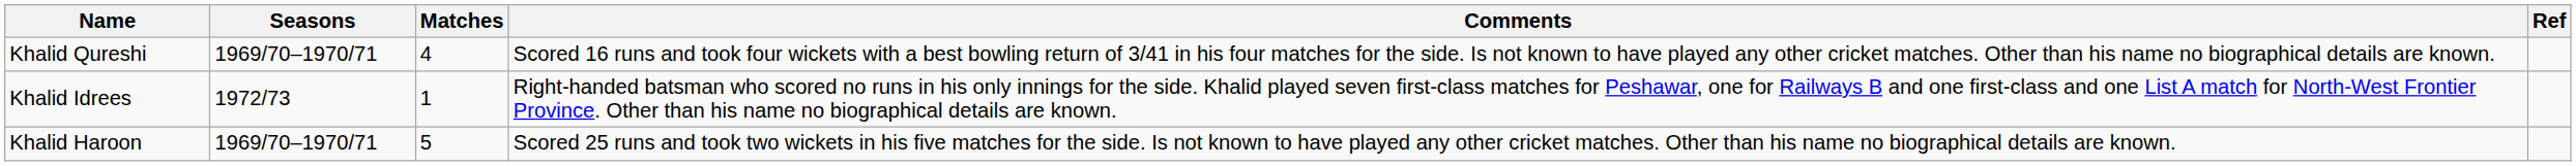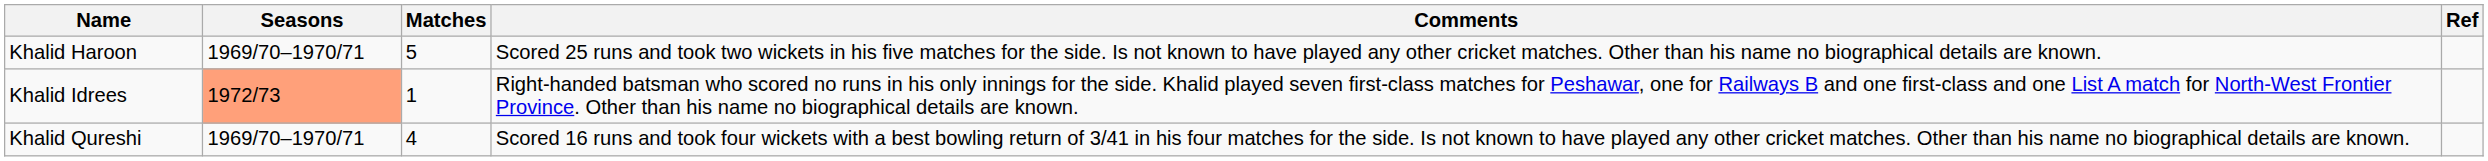rows swapped: Khalid Haroon <-> Khalid Qureshi
Khalid Idrees | Seasons: no background -> lightsalmon background
